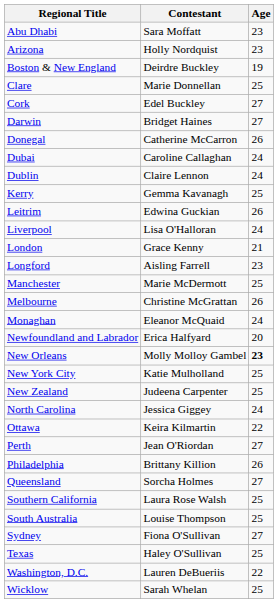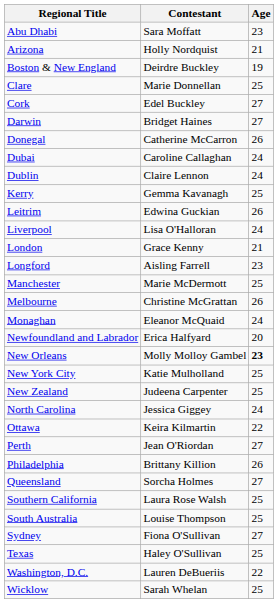Arizona | Age: 23 -> 21
